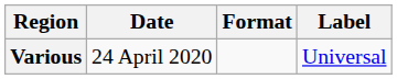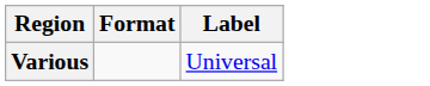- column: Date | 24 April 2020
